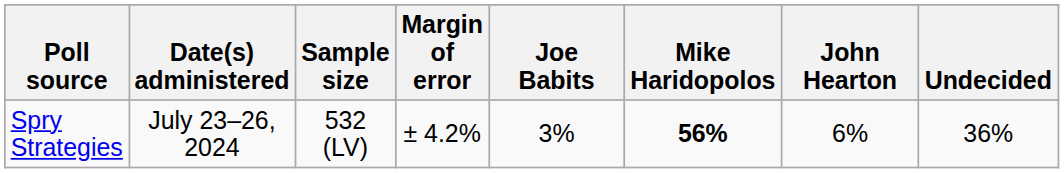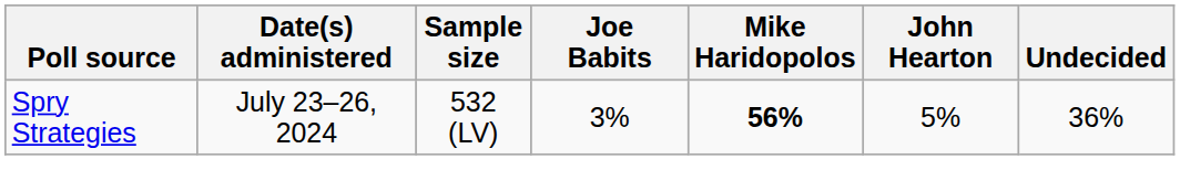- column: Margin of error | ± 4.2%
Spry Strategies | John Hearton: 6% -> 5%
